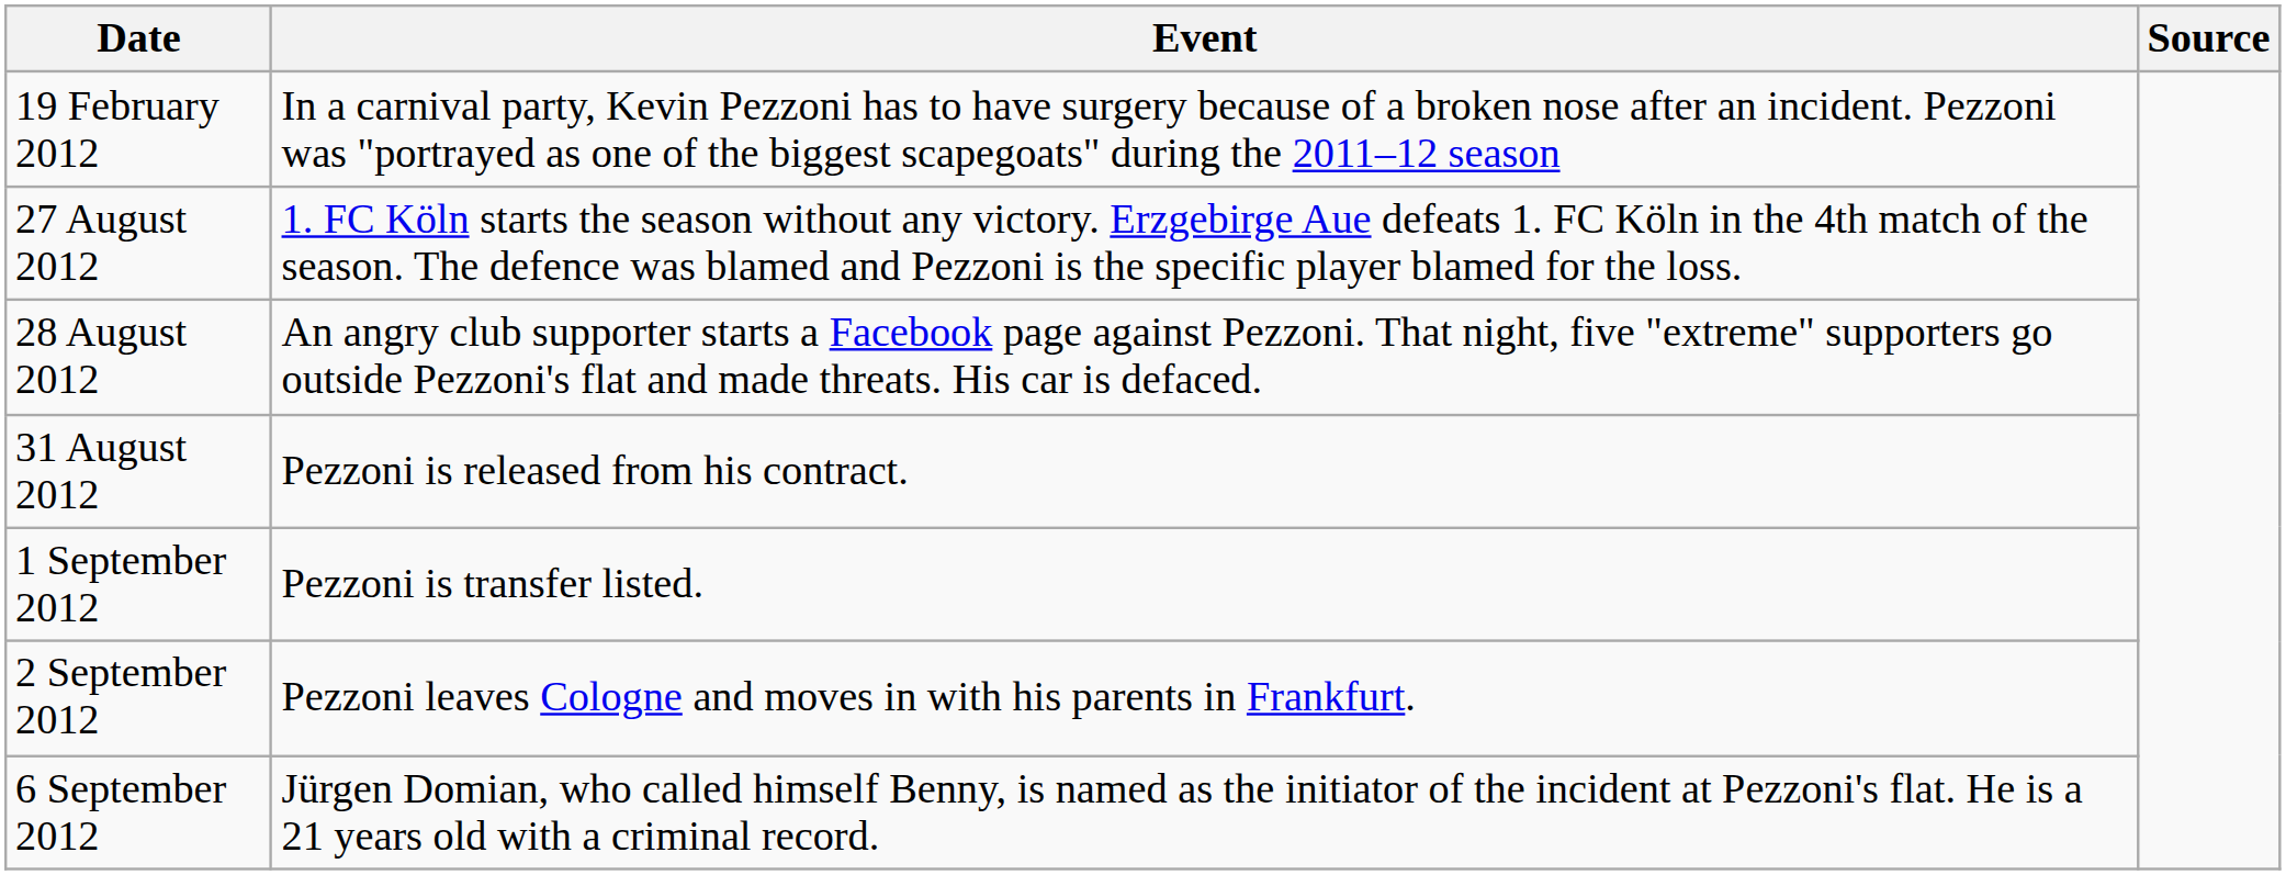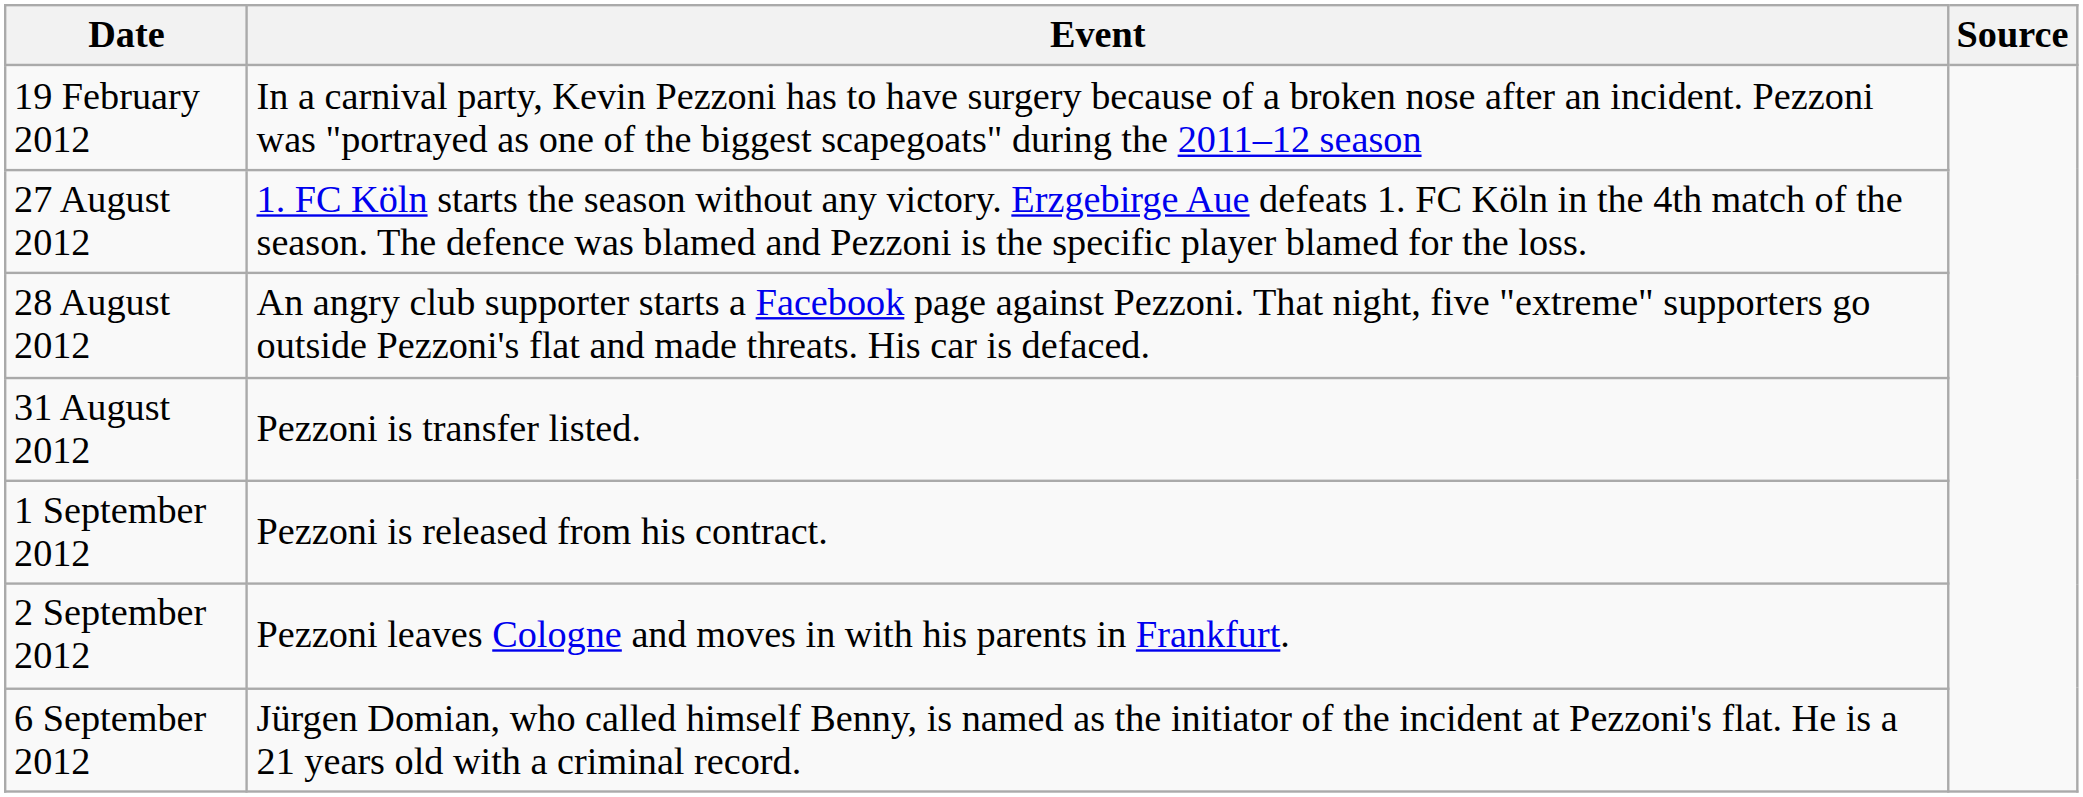31 August 2012 | Event: Pezzoni is released from his contract. -> Pezzoni is transfer listed.
1 September 2012 | Event: Pezzoni is transfer listed. -> Pezzoni is released from his contract.
